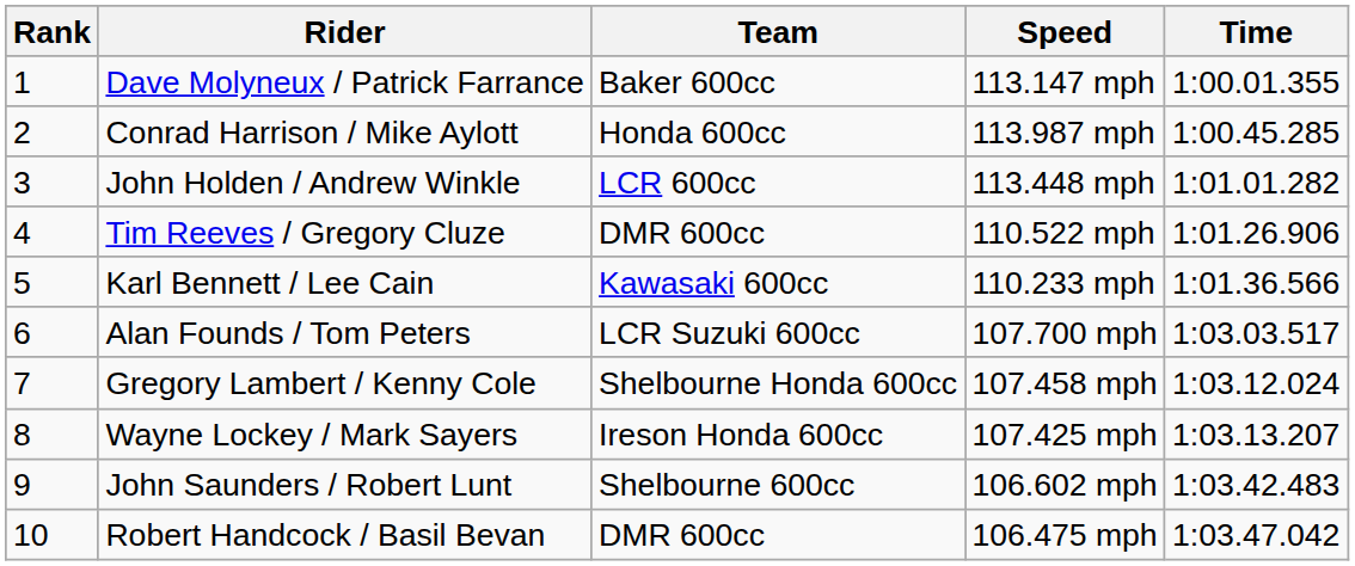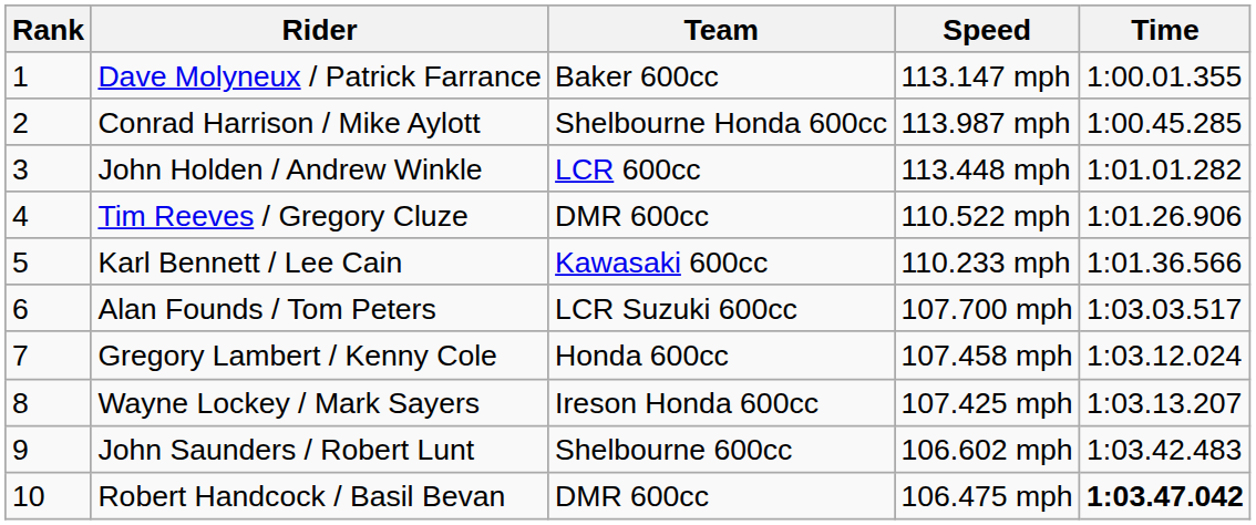Conrad Harrison / Mike Aylott | Team: Honda 600cc -> Shelbourne Honda 600cc
Gregory Lambert / Kenny Cole | Team: Shelbourne Honda 600cc -> Honda 600cc
Robert Handcock / Basil Bevan | Time: normal -> bold
